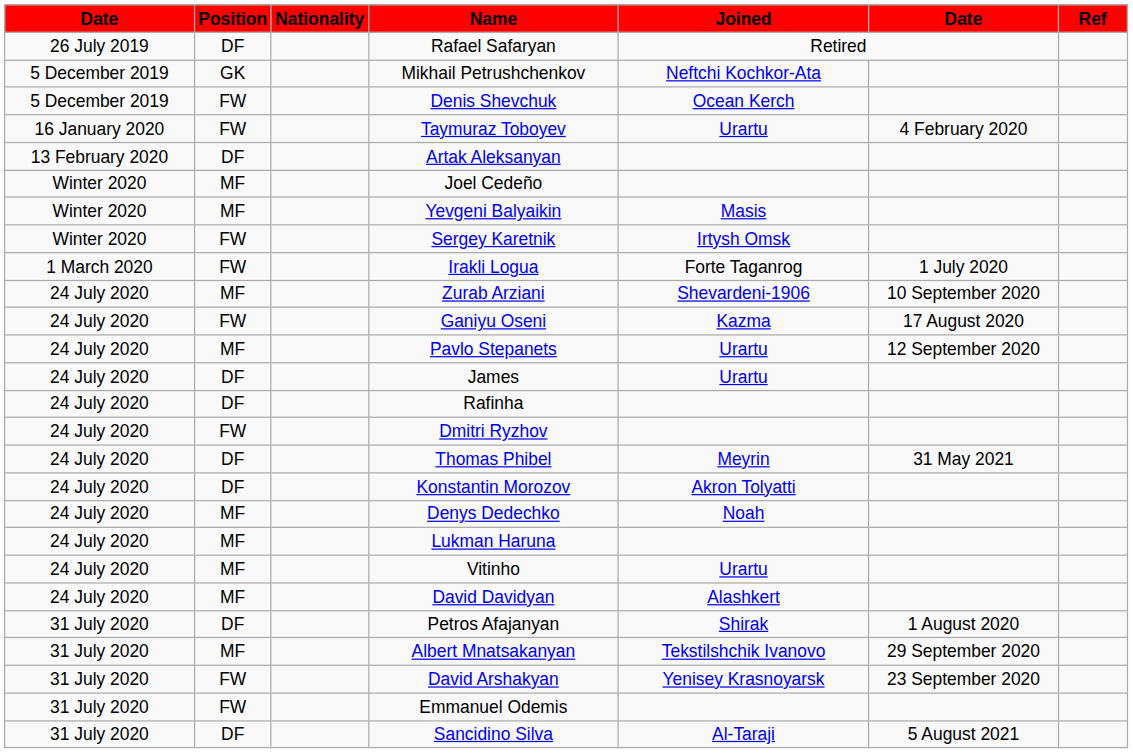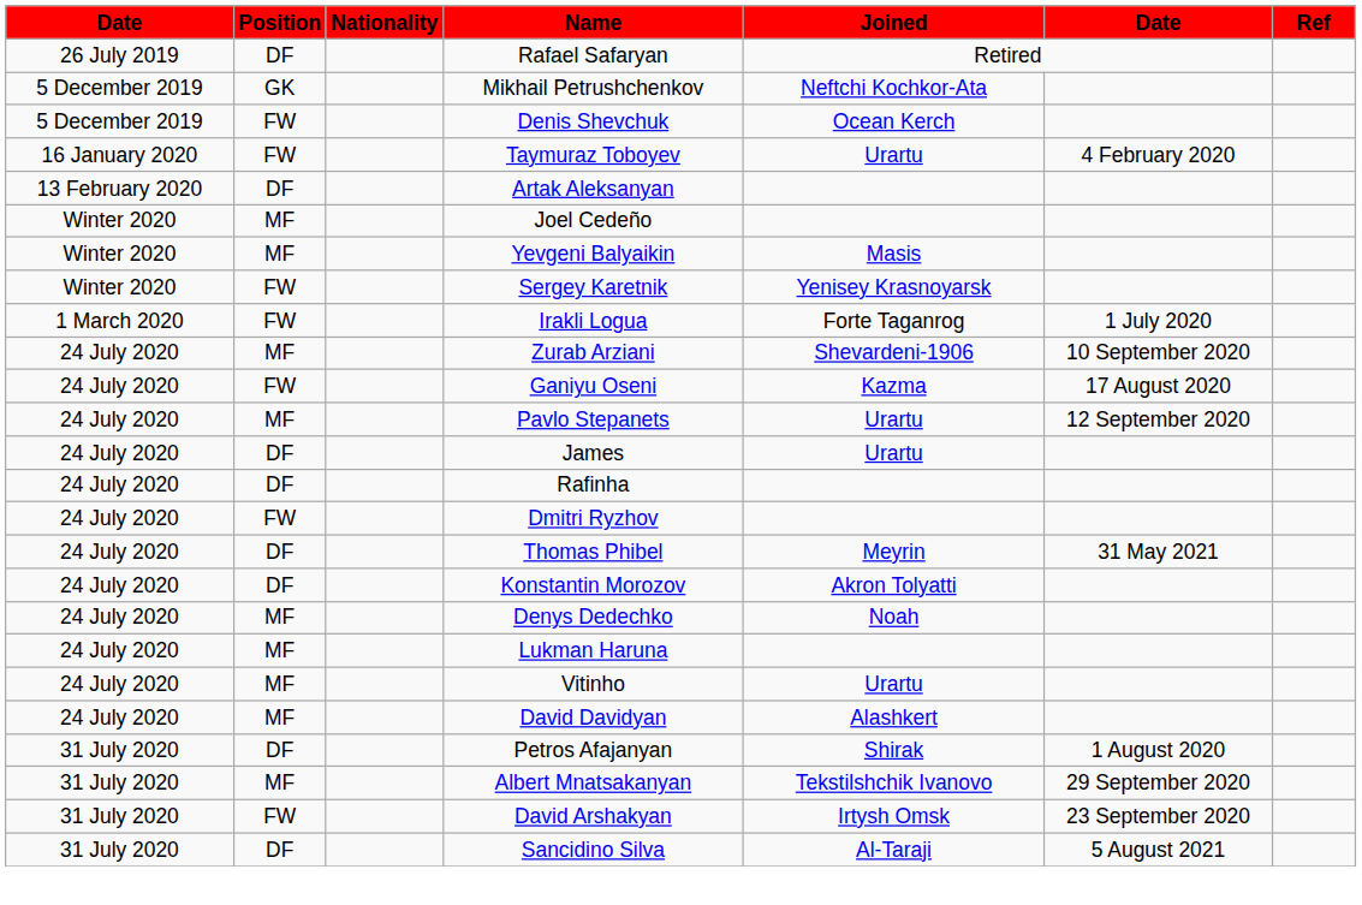Sergey Karetnik | Joined: Irtysh Omsk -> Yenisey Krasnoyarsk
David Arshakyan | Joined: Yenisey Krasnoyarsk -> Irtysh Omsk
- row: 31 July 2020 | FW | Emmanuel Odemis
